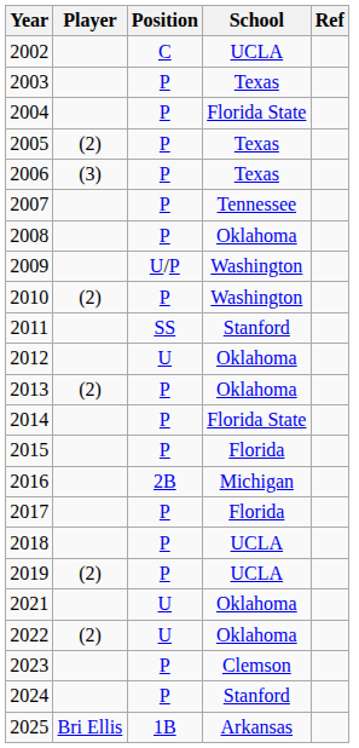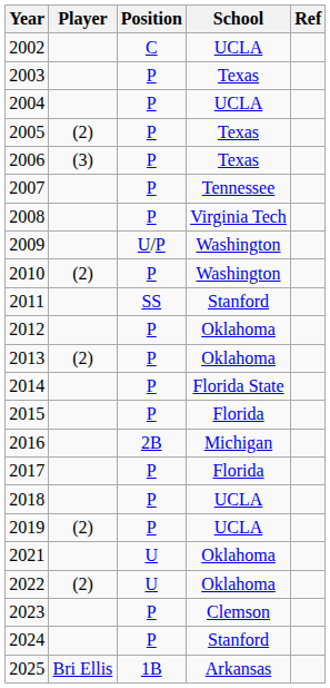2004 | School: Florida State -> UCLA
2008 | School: Oklahoma -> Virginia Tech
2012 | Position: U -> P
